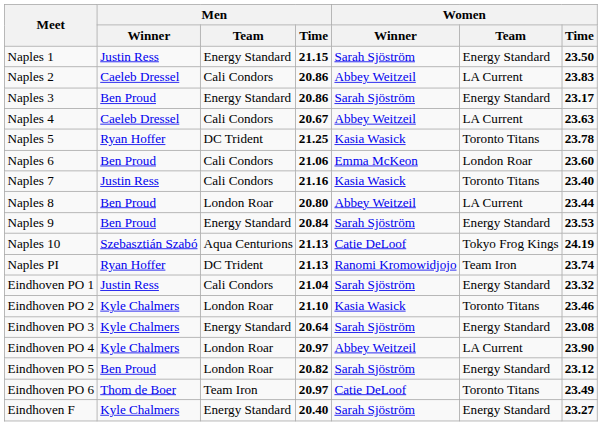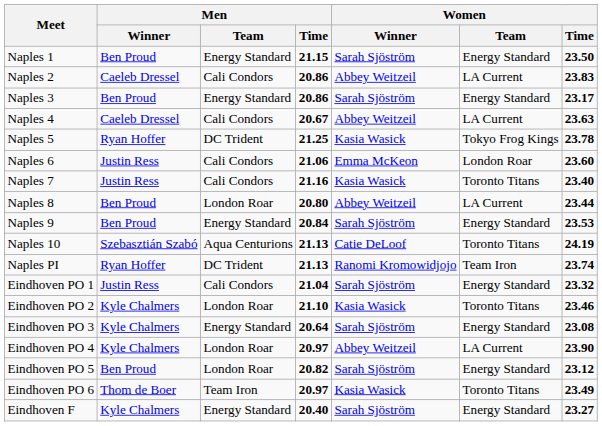Naples 1 | Men / Winner: Justin Ress -> Ben Proud
Naples 5 | Women / Team: Toronto Titans -> Tokyo Frog Kings
Naples 6 | Men / Winner: Ben Proud -> Justin Ress
Naples 10 | Women / Team: Tokyo Frog Kings -> Toronto Titans
Eindhoven PO 6 | Women / Winner: Catie DeLoof -> Kasia Wasick
